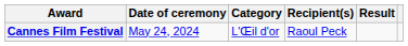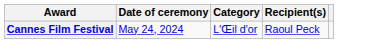- column: Result
